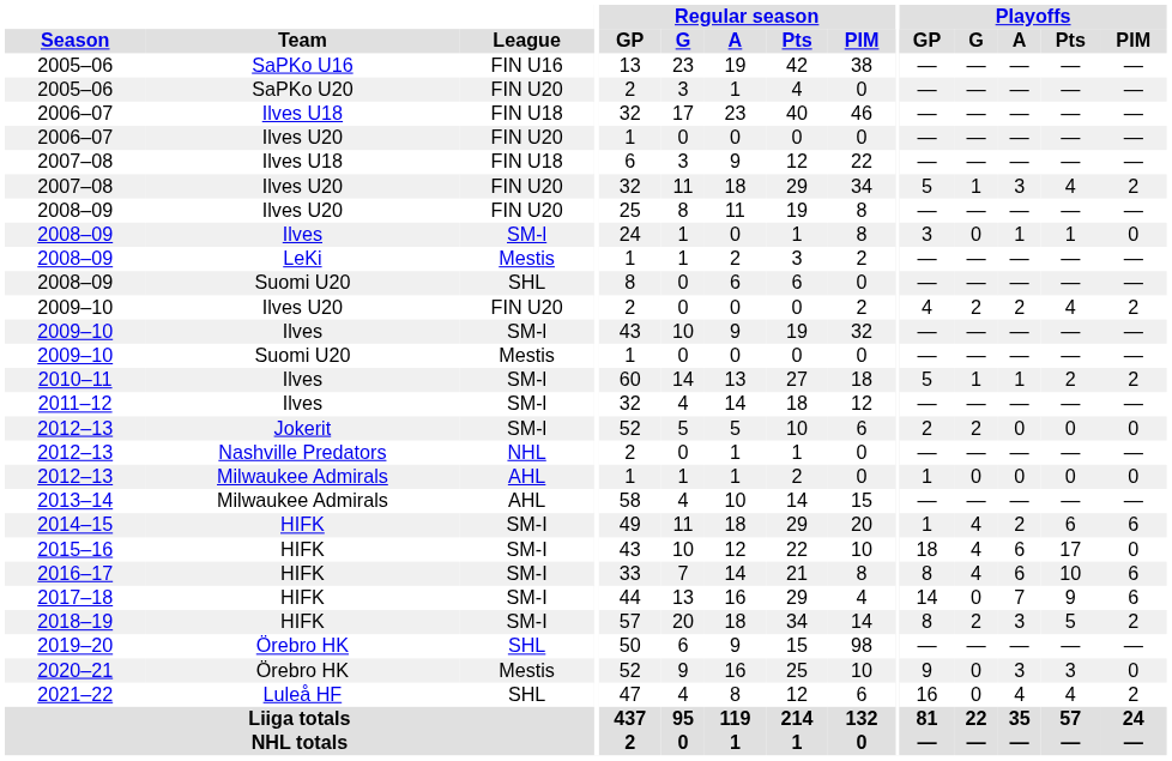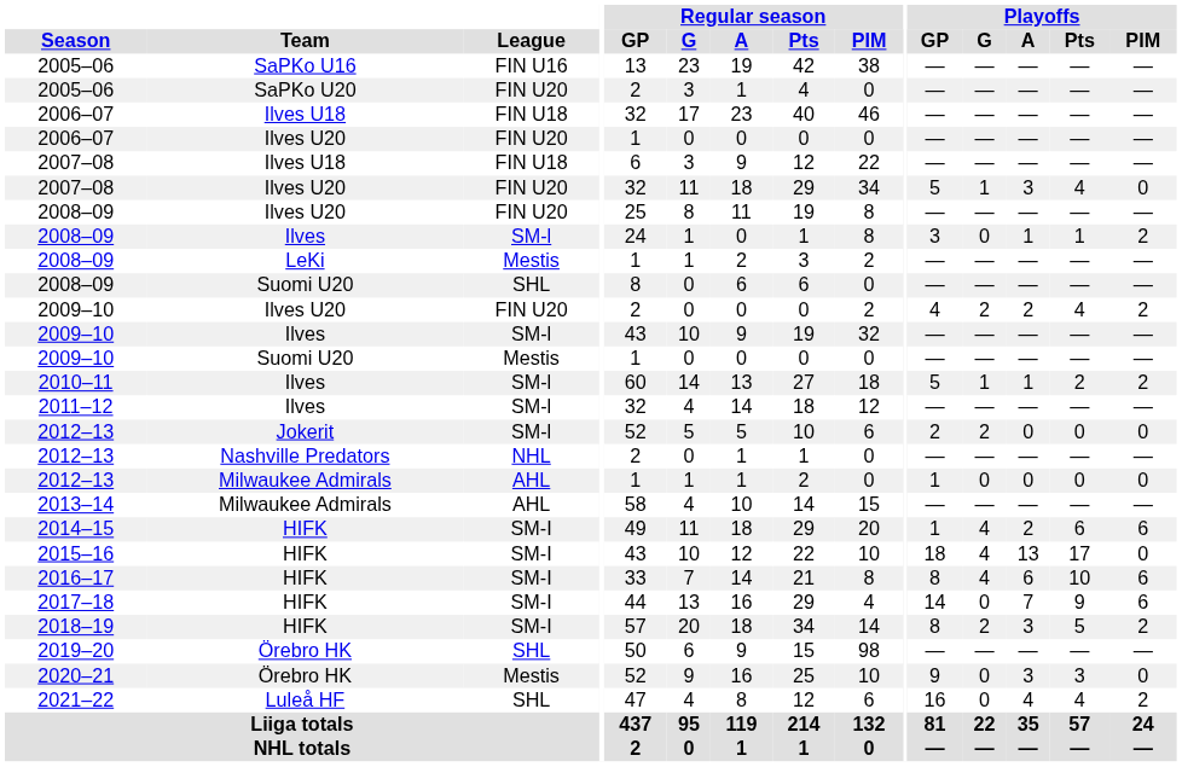2007–08 / Ilves U20 | Playoffs / PIM: 2 -> 0
2008–09 / Ilves | Playoffs / PIM: 0 -> 2
2015–16 | Playoffs / A: 6 -> 13
